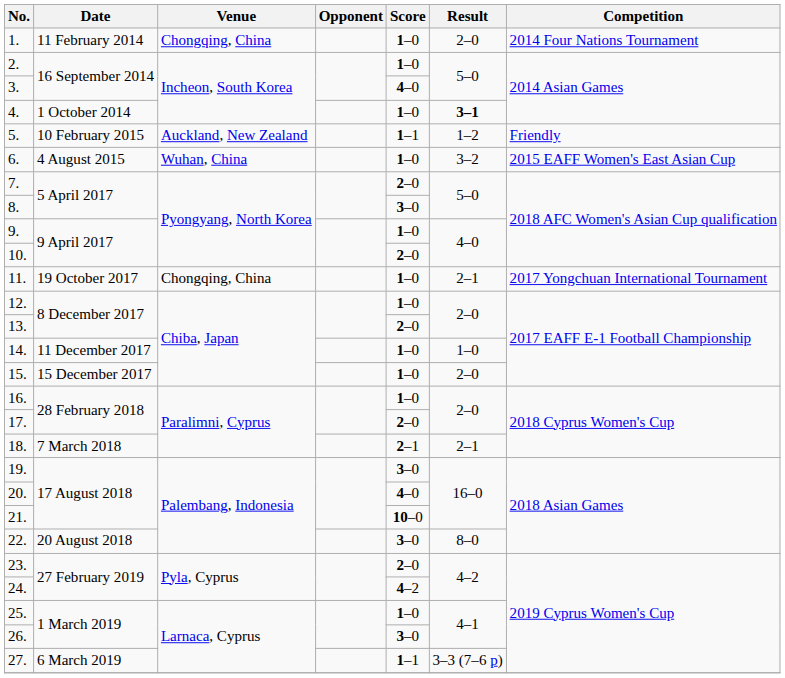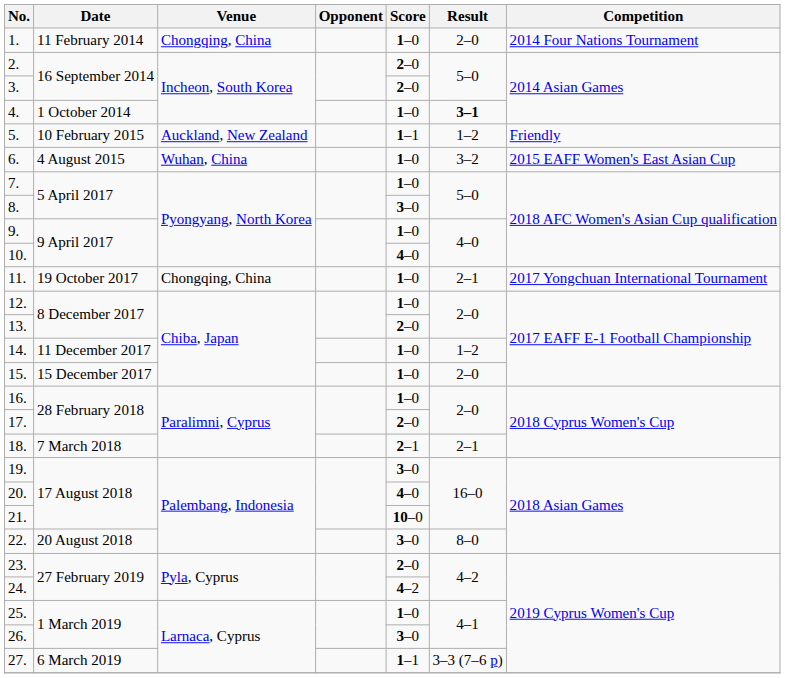2. | Score: 1–0 -> 2–0
3. | Score: 4–0 -> 2–0
7. | Score: 2–0 -> 1–0
10. | Score: 2–0 -> 4–0
14. | Result: 1–0 -> 1–2
